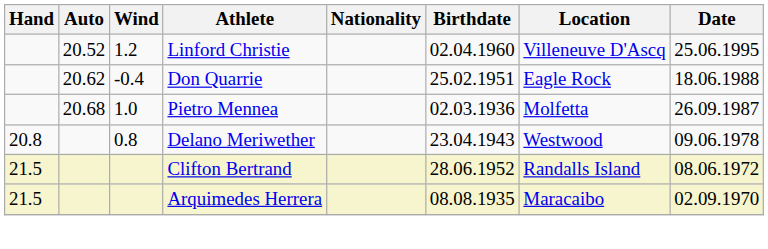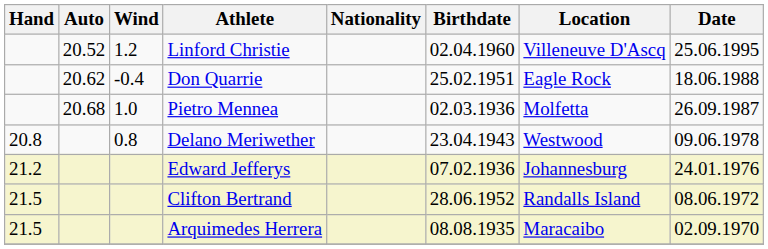+ row: 21.2 | Edward Jefferys | 07.02.1936 | Johannesburg | 24.01.1976
